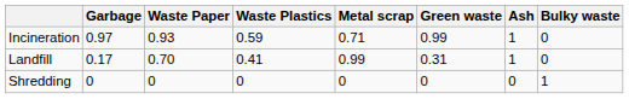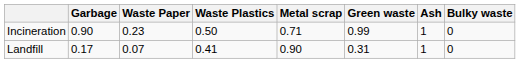Incineration | Garbage: 0.97 -> 0.90
Incineration | Waste Paper: 0.93 -> 0.23
Incineration | Waste Plastics: 0.59 -> 0.50
Landfill | Waste Paper: 0.70 -> 0.07
Landfill | Metal scrap: 0.99 -> 0.90
- row: Shredding | 0 | 0 | 0 | 0 | 0 | 0 | 1
